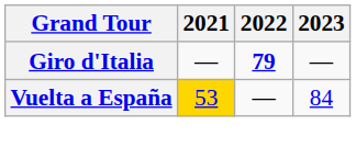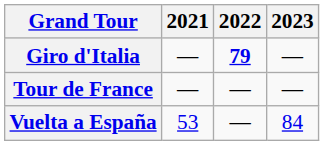+ row: Tour de France | — | — | —
Vuelta a España | 2021: gold background -> no background
